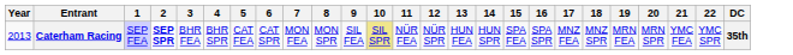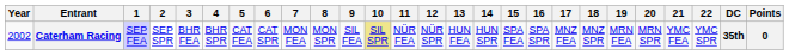+ column: Points | 0
Caterham Racing | Year: 2013 -> 2002
Caterham Racing | 2: bold -> normal
